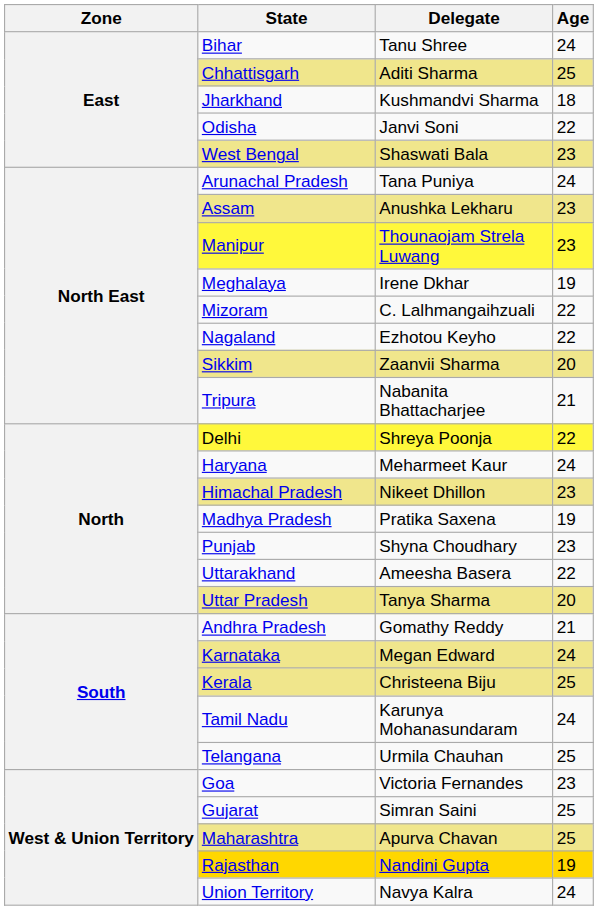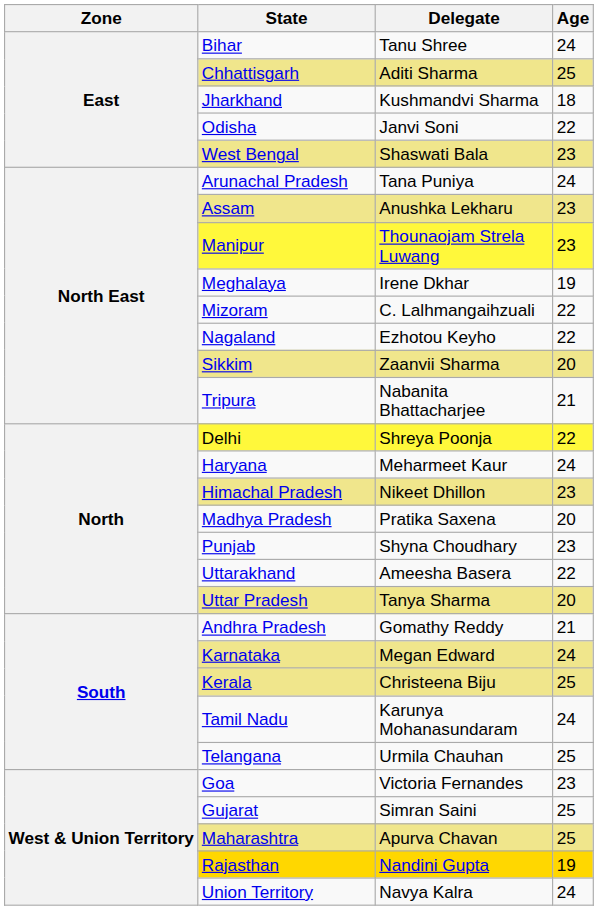Madhya Pradesh | Age: 19 -> 20
